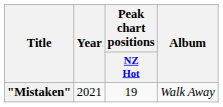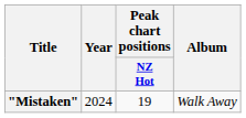"Mistaken" | Year: 2021 -> 2024
